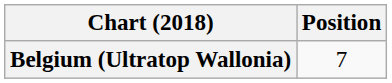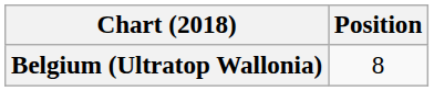Belgium (Ultratop Wallonia) | Position: 7 -> 8
